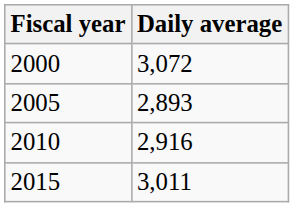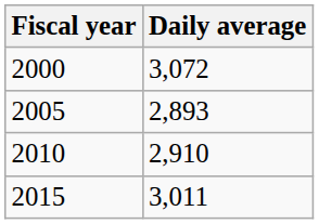2010 | Daily average: 2,916 -> 2,910
